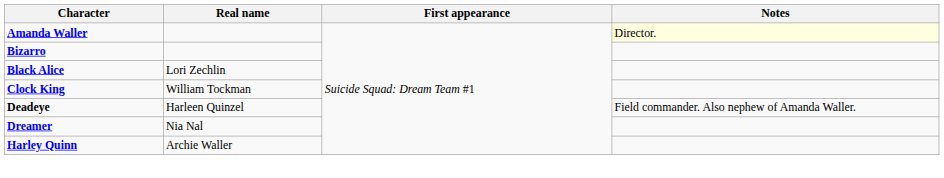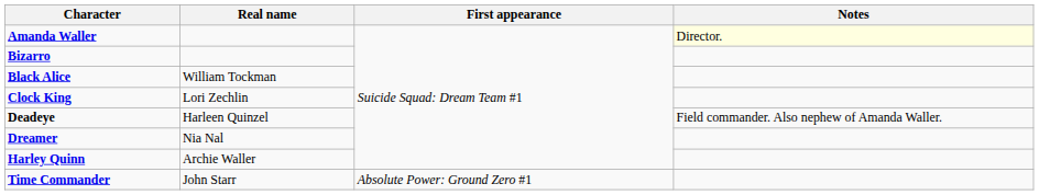Black Alice | Real name: Lori Zechlin -> William Tockman
Clock King | Real name: William Tockman -> Lori Zechlin
+ row: Time Commander | John Starr | Absolute Power: Ground Zero #1
